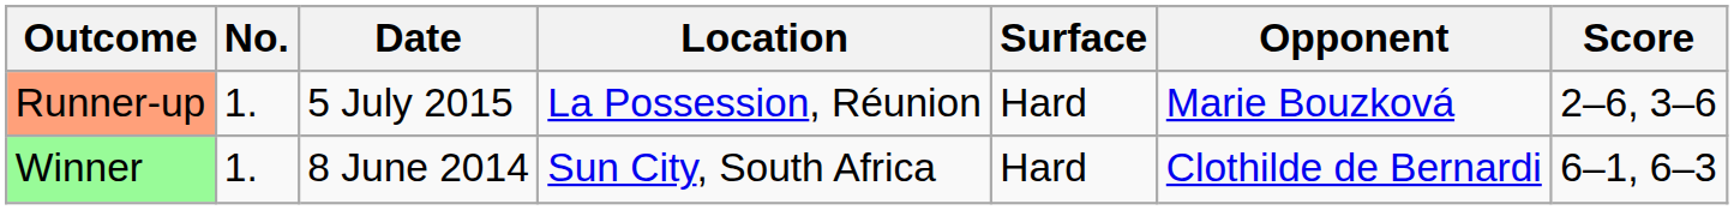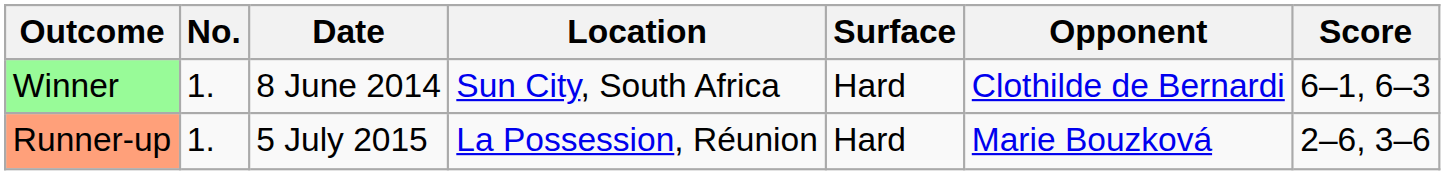rows swapped: Winner <-> Runner-up
